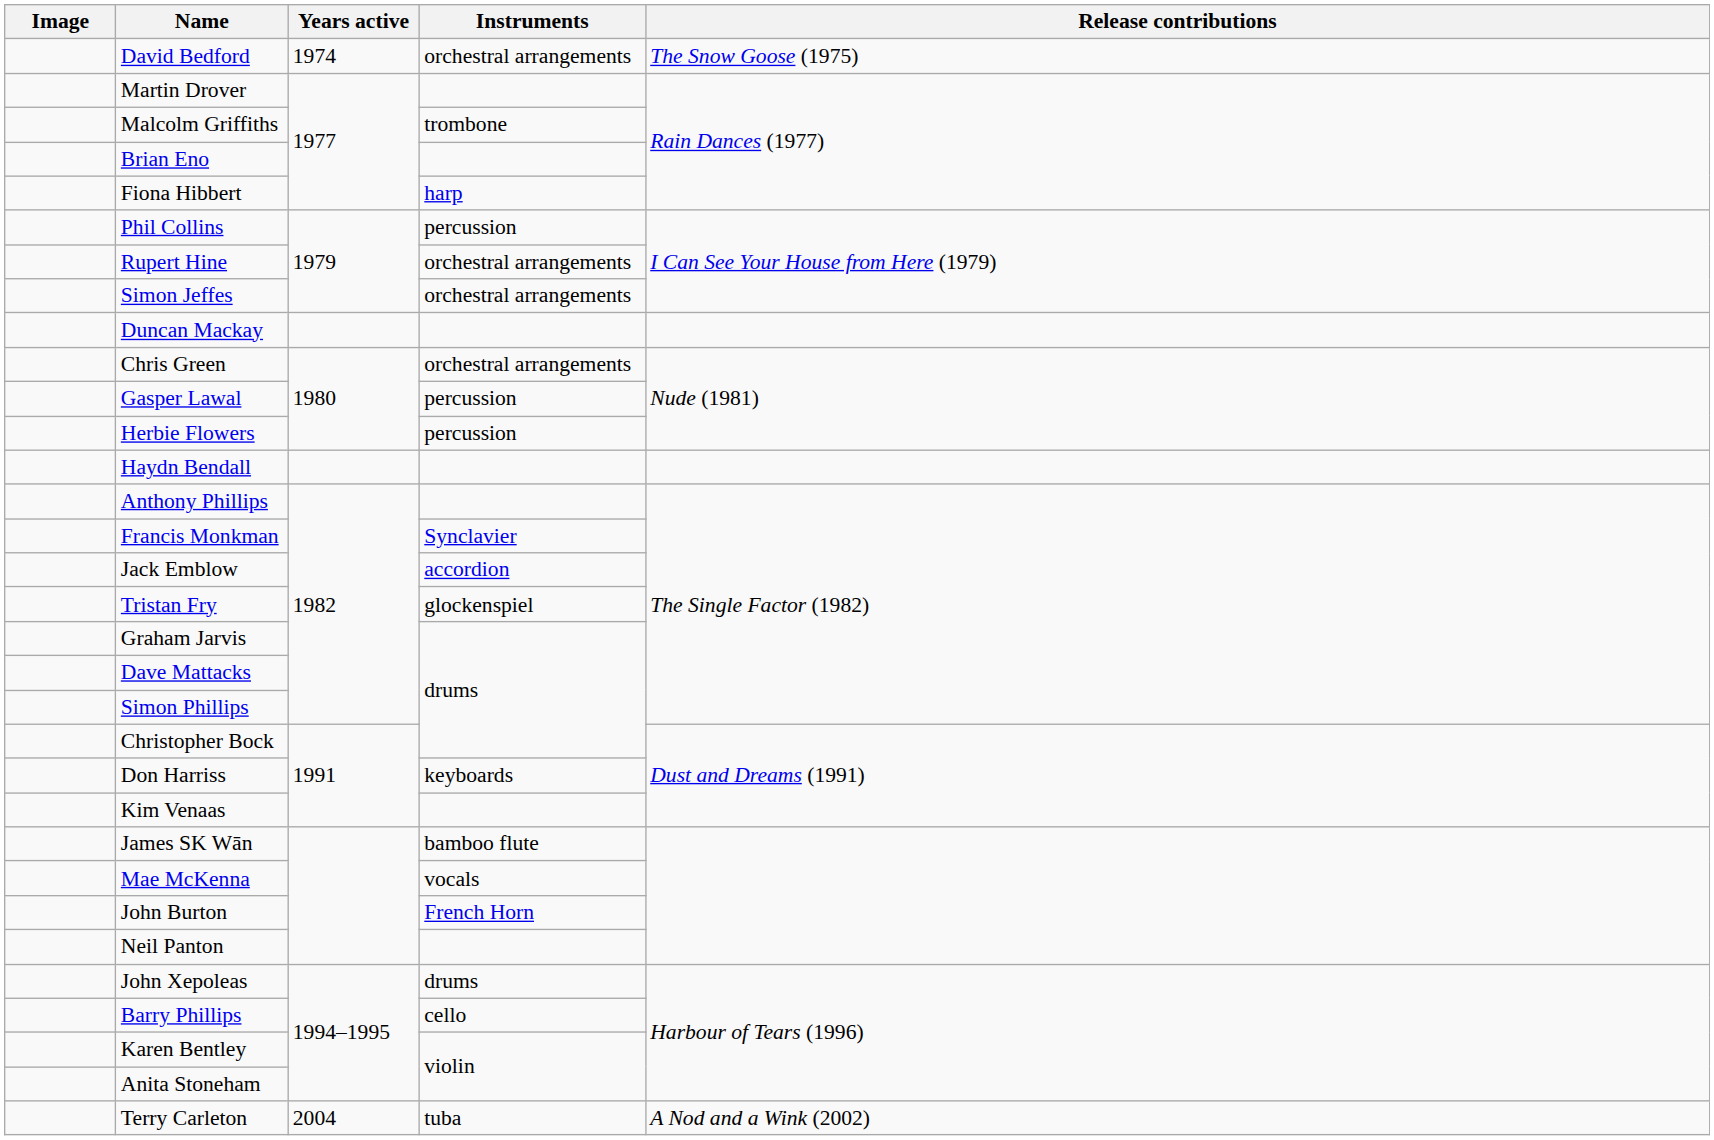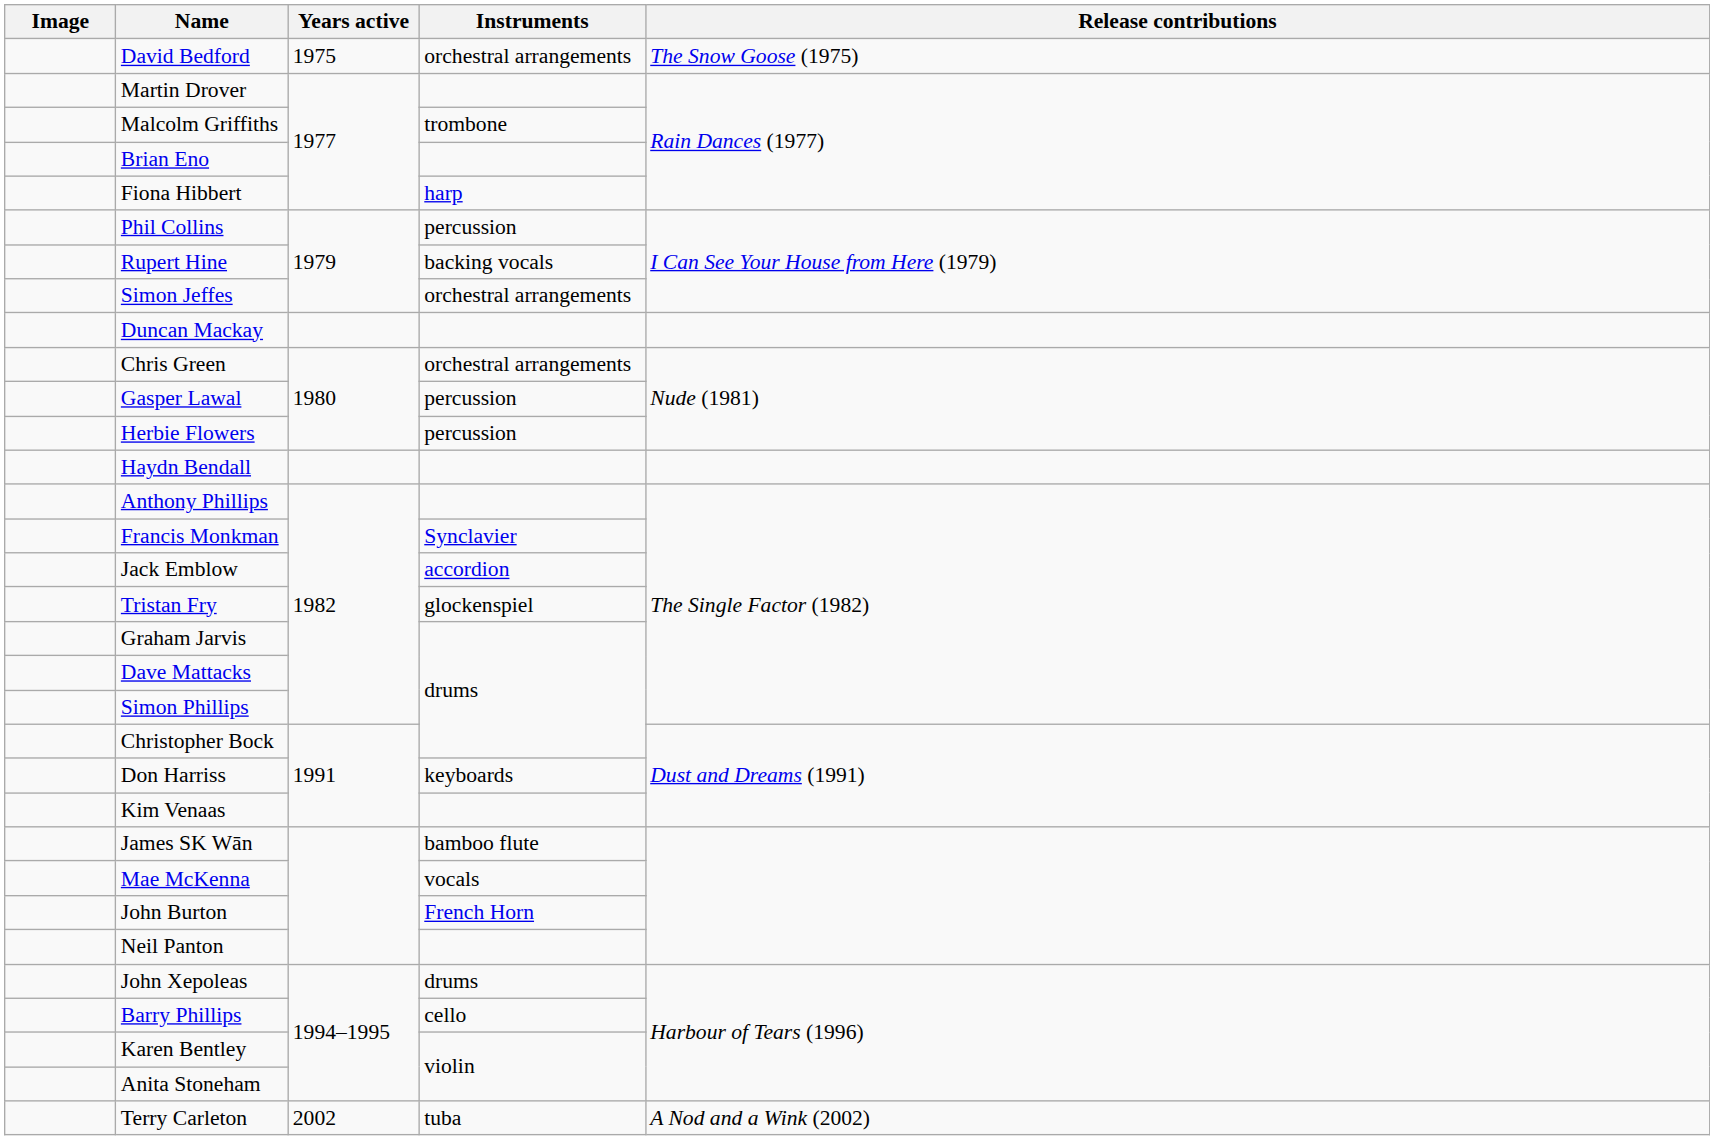David Bedford | Years active: 1974 -> 1975
Rupert Hine | Instruments: orchestral arrangements -> backing vocals
Terry Carleton | Years active: 2004 -> 2002
